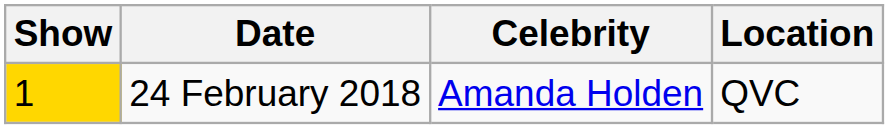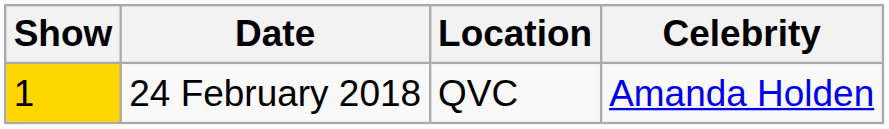columns swapped: Celebrity <-> Location
